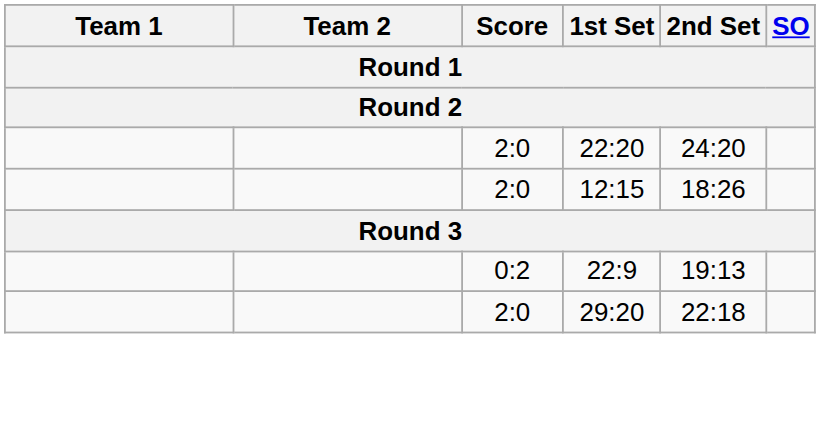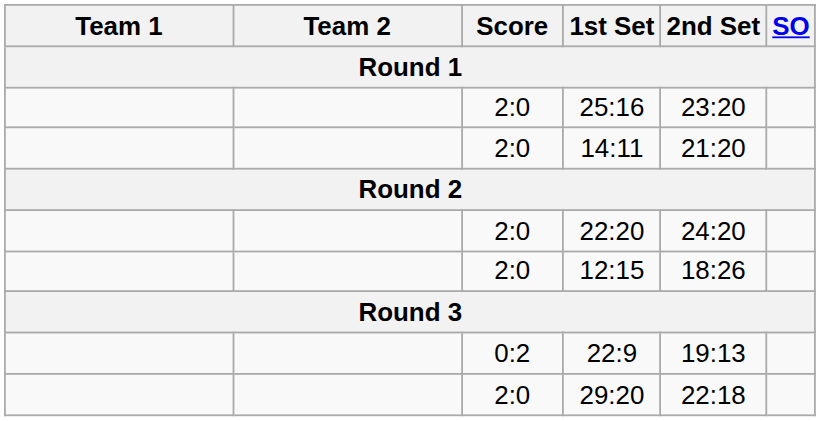+ row: 2:0 | 25:16 | 23:20
+ row: 2:0 | 14:11 | 21:20
